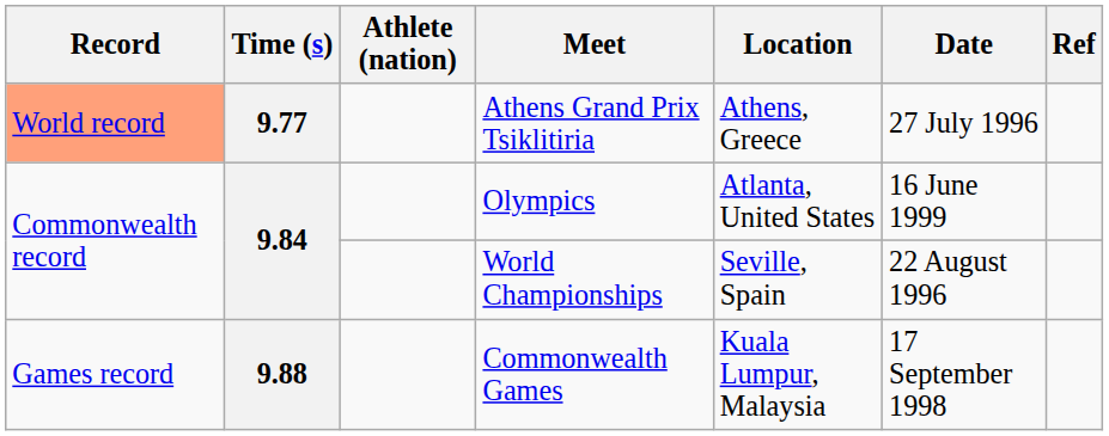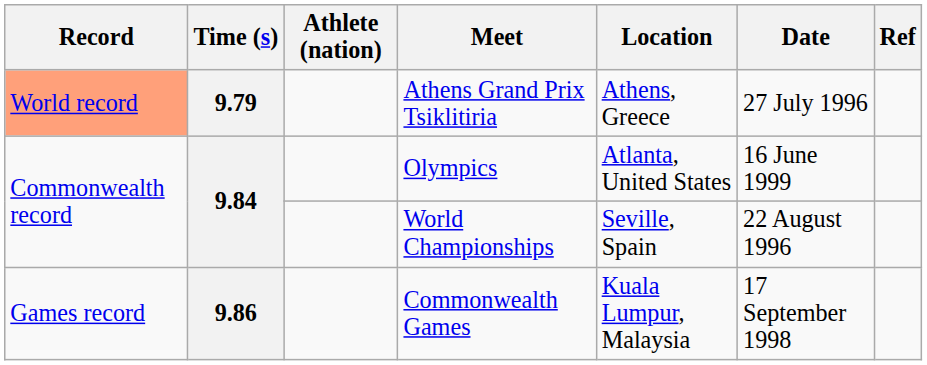Athens Grand Prix Tsiklitiria | Time (s): 9.77 -> 9.79
Commonwealth Games | Time (s): 9.88 -> 9.86
